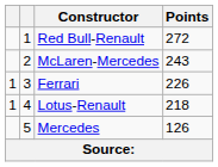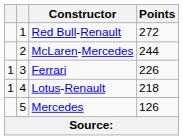McLaren-Mercedes | Points: 243 -> 244
